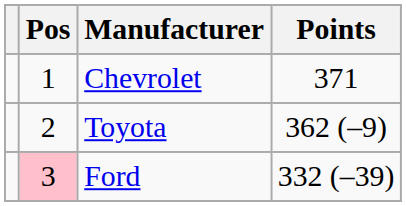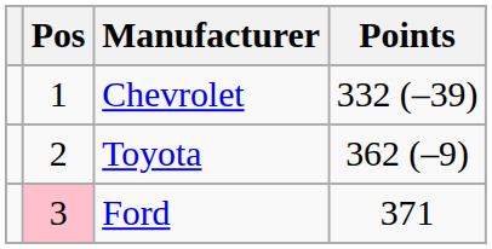Chevrolet | Points: 371 -> 332 (–39)
Ford | Points: 332 (–39) -> 371
